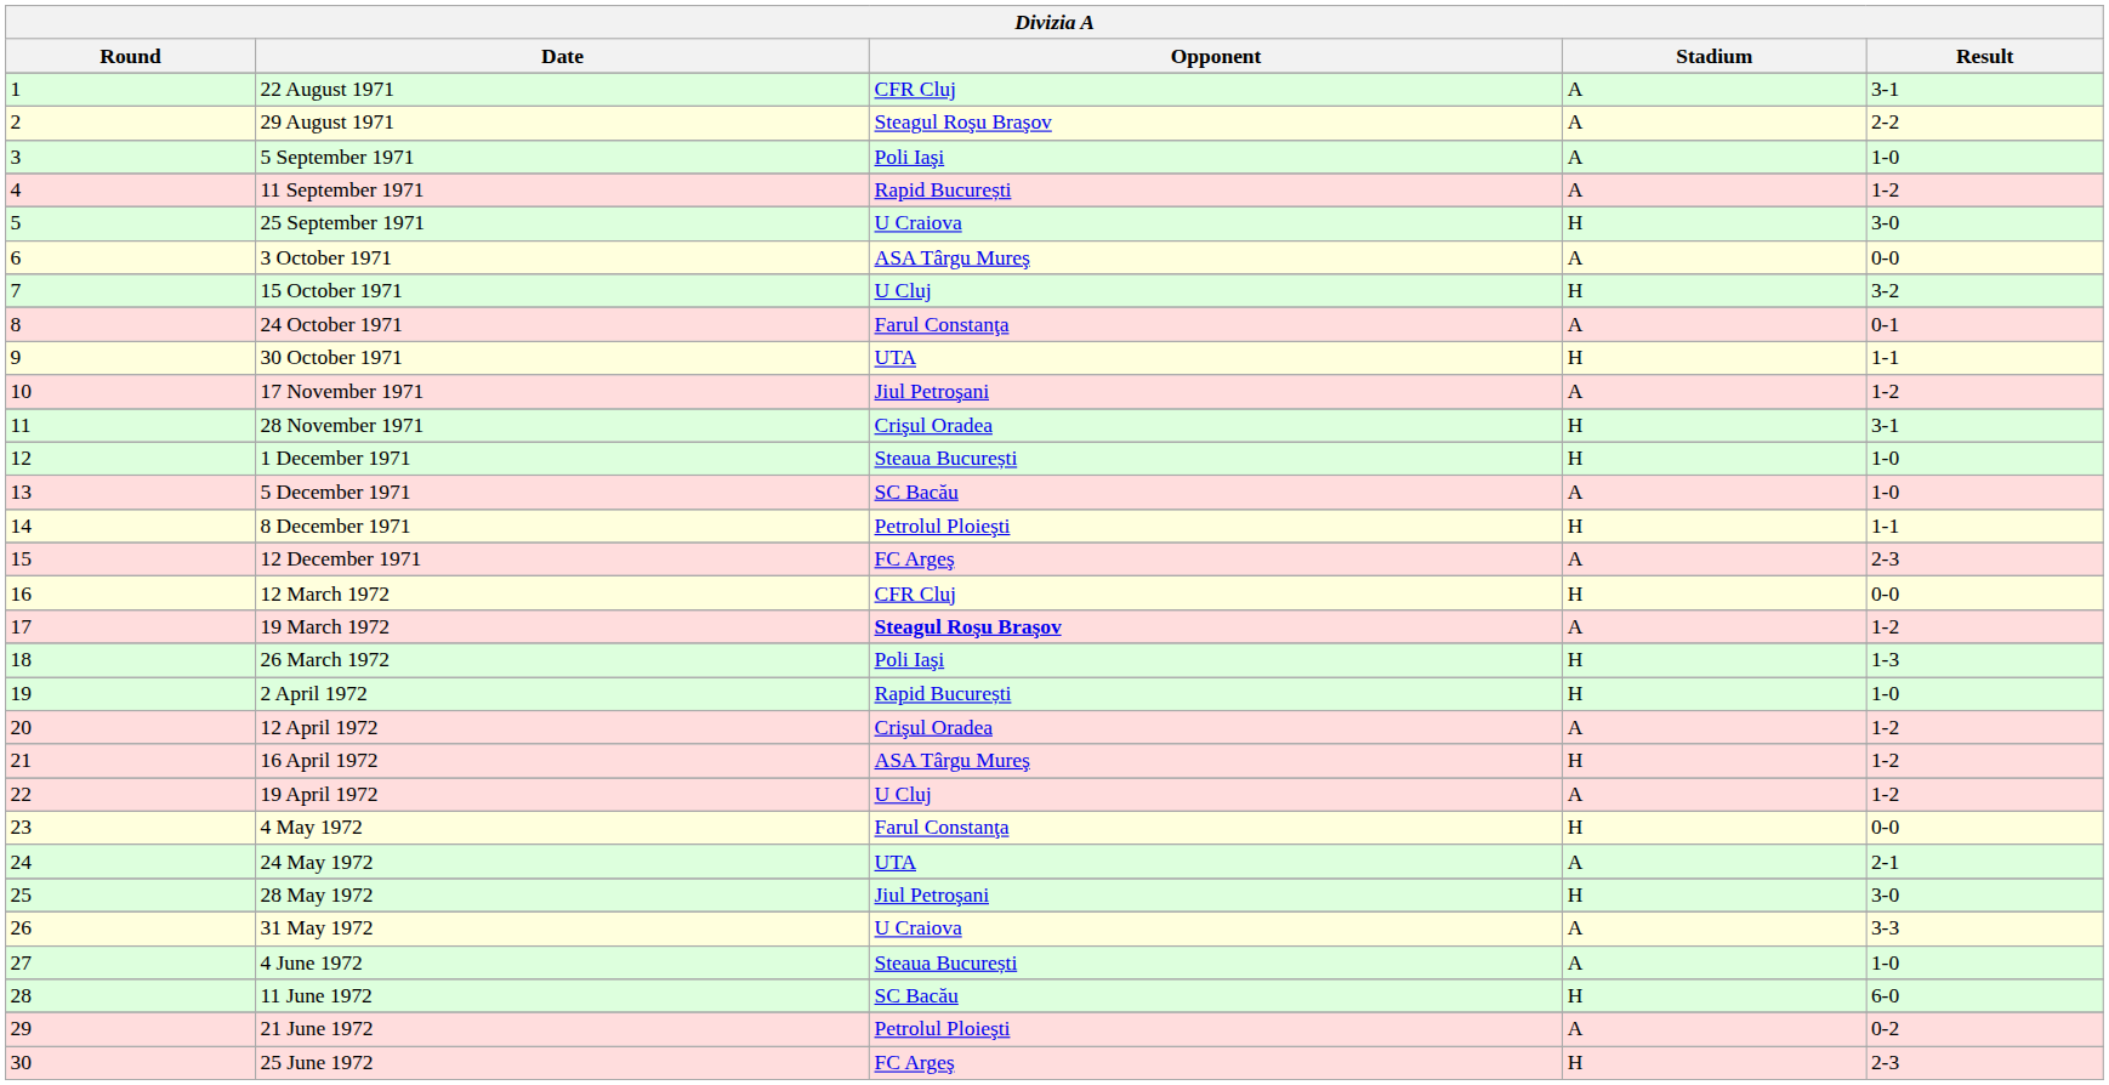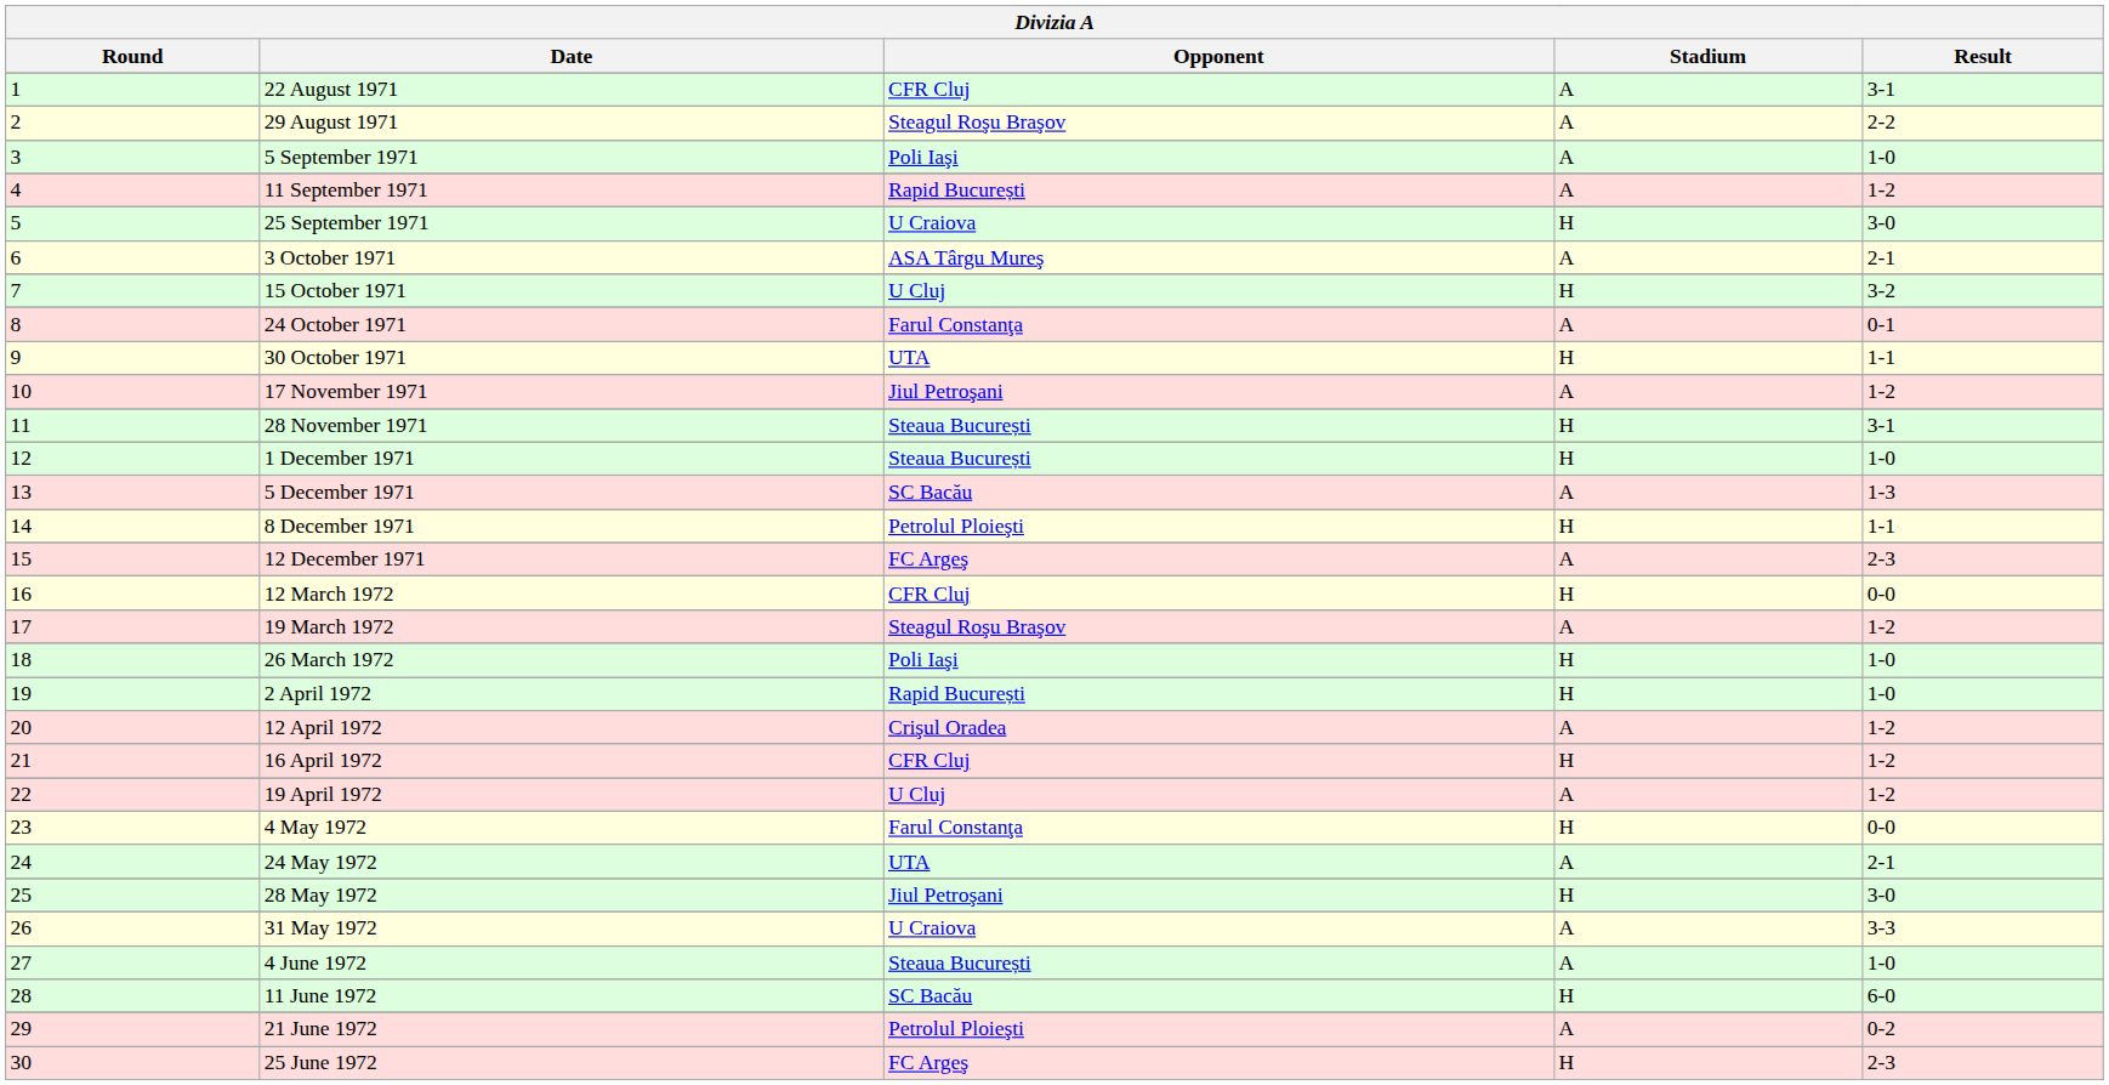3 October 1971 | Result: 0-0 -> 2-1
28 November 1971 | Opponent: Crişul Oradea -> Steaua București
5 December 1971 | Result: 1-0 -> 1-3
19 March 1972 | Opponent: bold -> normal
26 March 1972 | Result: 1-3 -> 1-0
16 April 1972 | Opponent: ASA Târgu Mureş -> CFR Cluj
